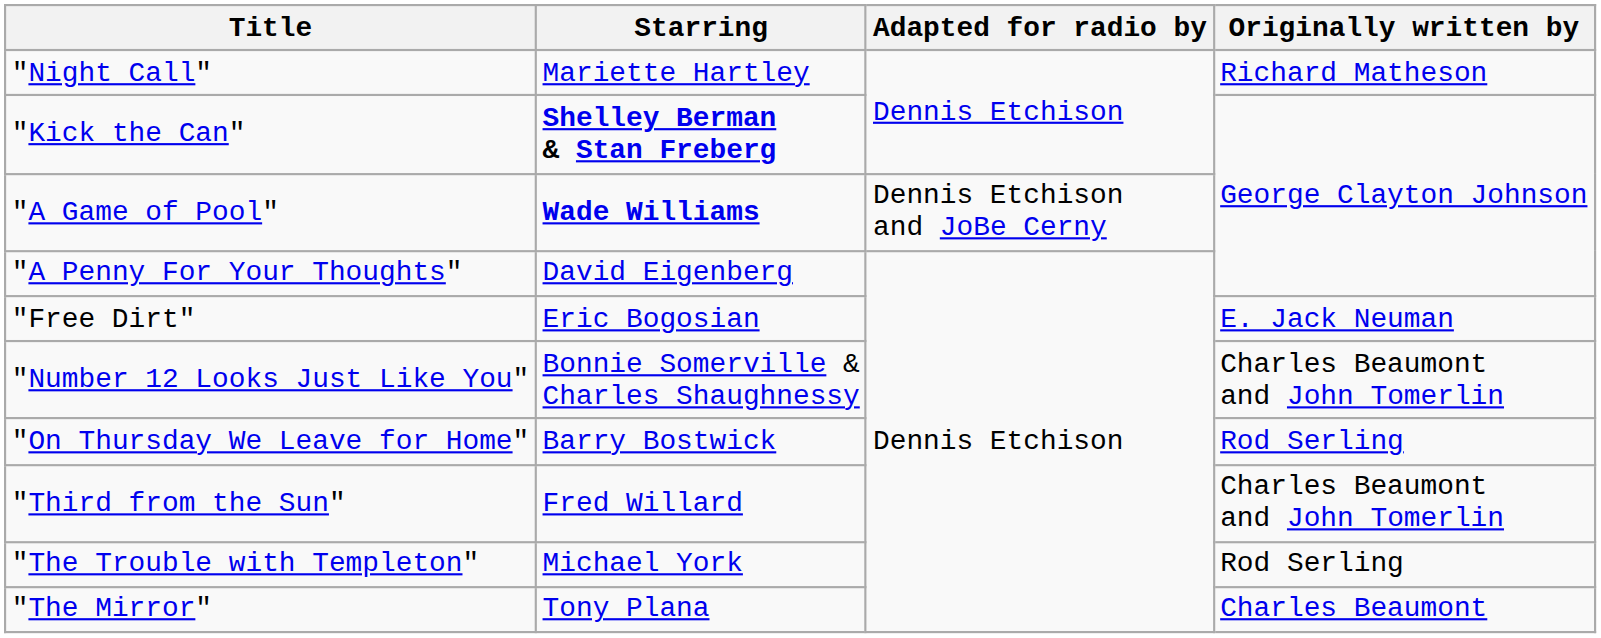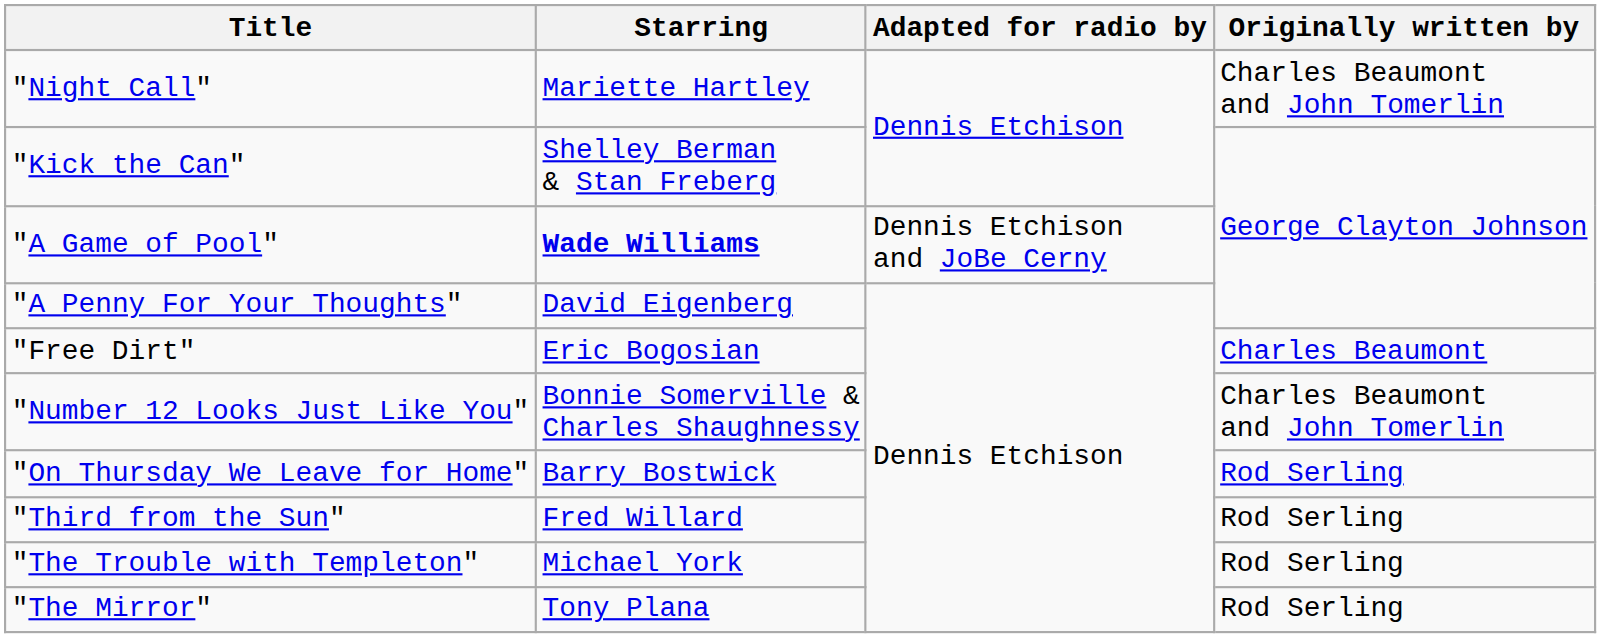"Night Call" | Originally written by: Richard Matheson -> Charles Beaumont and John Tomerlin
"Kick the Can" | Starring: bold -> normal
"Free Dirt" | Originally written by: E. Jack Neuman -> Charles Beaumont
"Third from the Sun" | Originally written by: Charles Beaumont and John Tomerlin -> Rod Serling
"The Mirror" | Originally written by: Charles Beaumont -> Rod Serling
